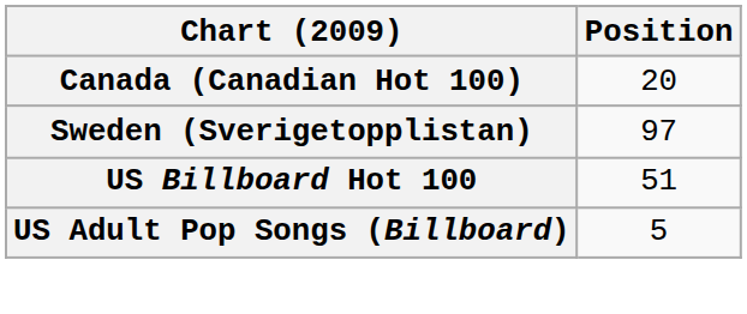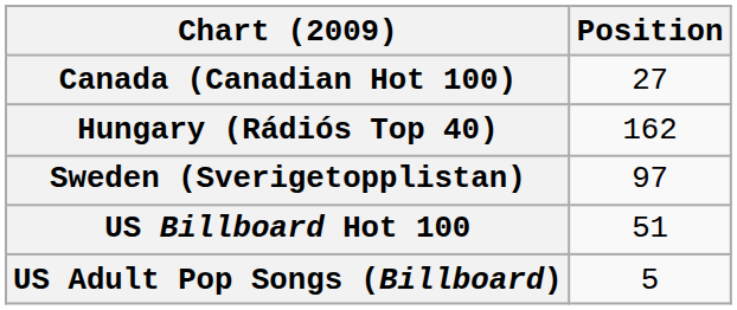Canada (Canadian Hot 100) | Position: 20 -> 27
+ row: Hungary (Rádiós Top 40) | 162
